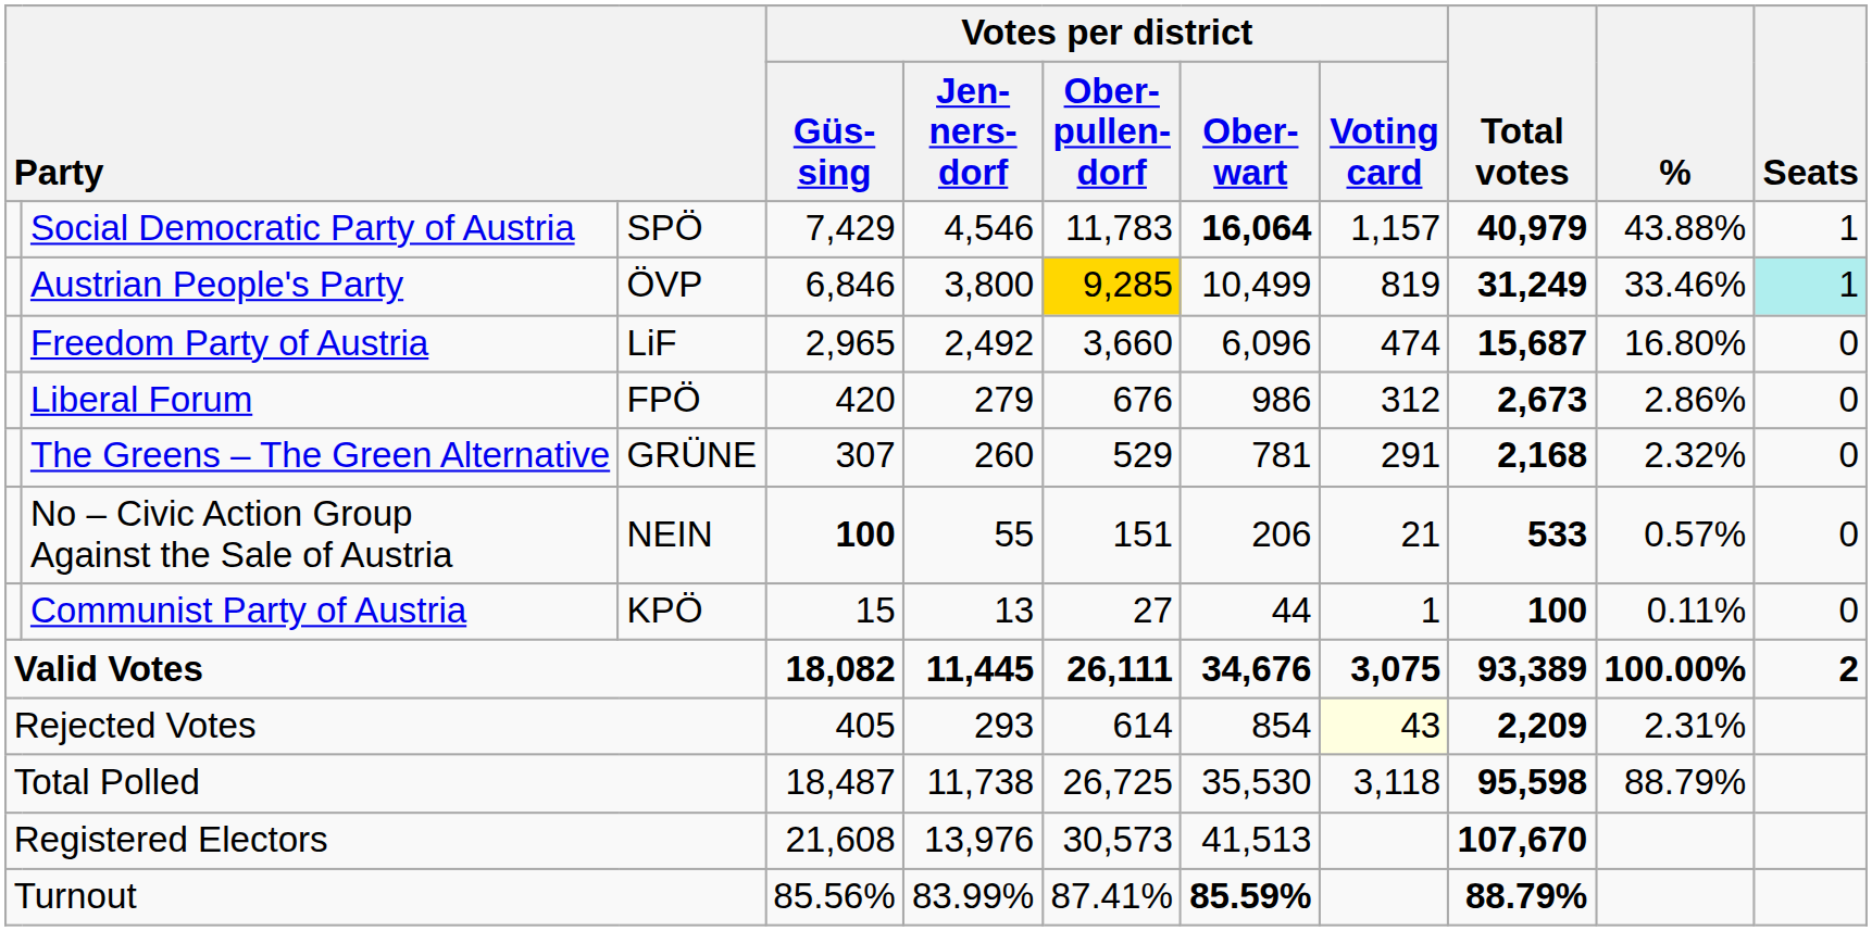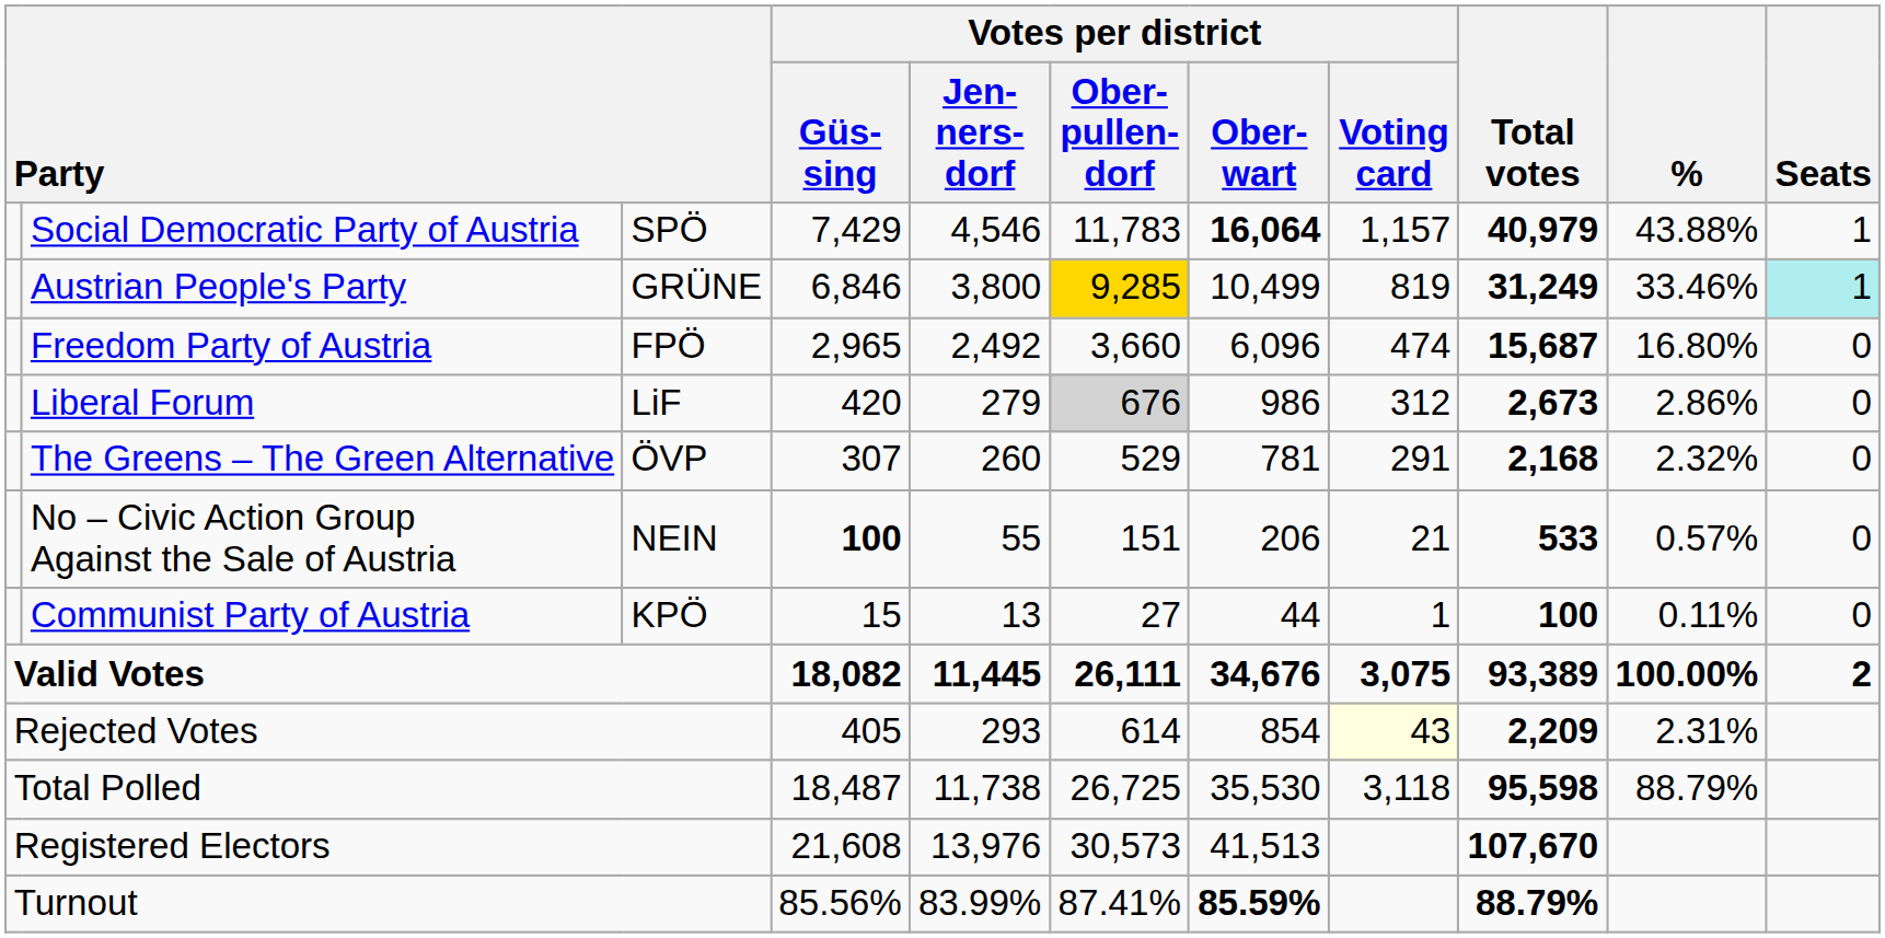Austrian People's Party | column 3: ÖVP -> GRÜNE
Freedom Party of Austria | column 3: LiF -> FPÖ
Liberal Forum | column 3: FPÖ -> LiF
Liberal Forum | Votes per district / Ober- pullen- dorf: no background -> lightgrey background
The Greens – The Green Alternative | column 3: GRÜNE -> ÖVP
